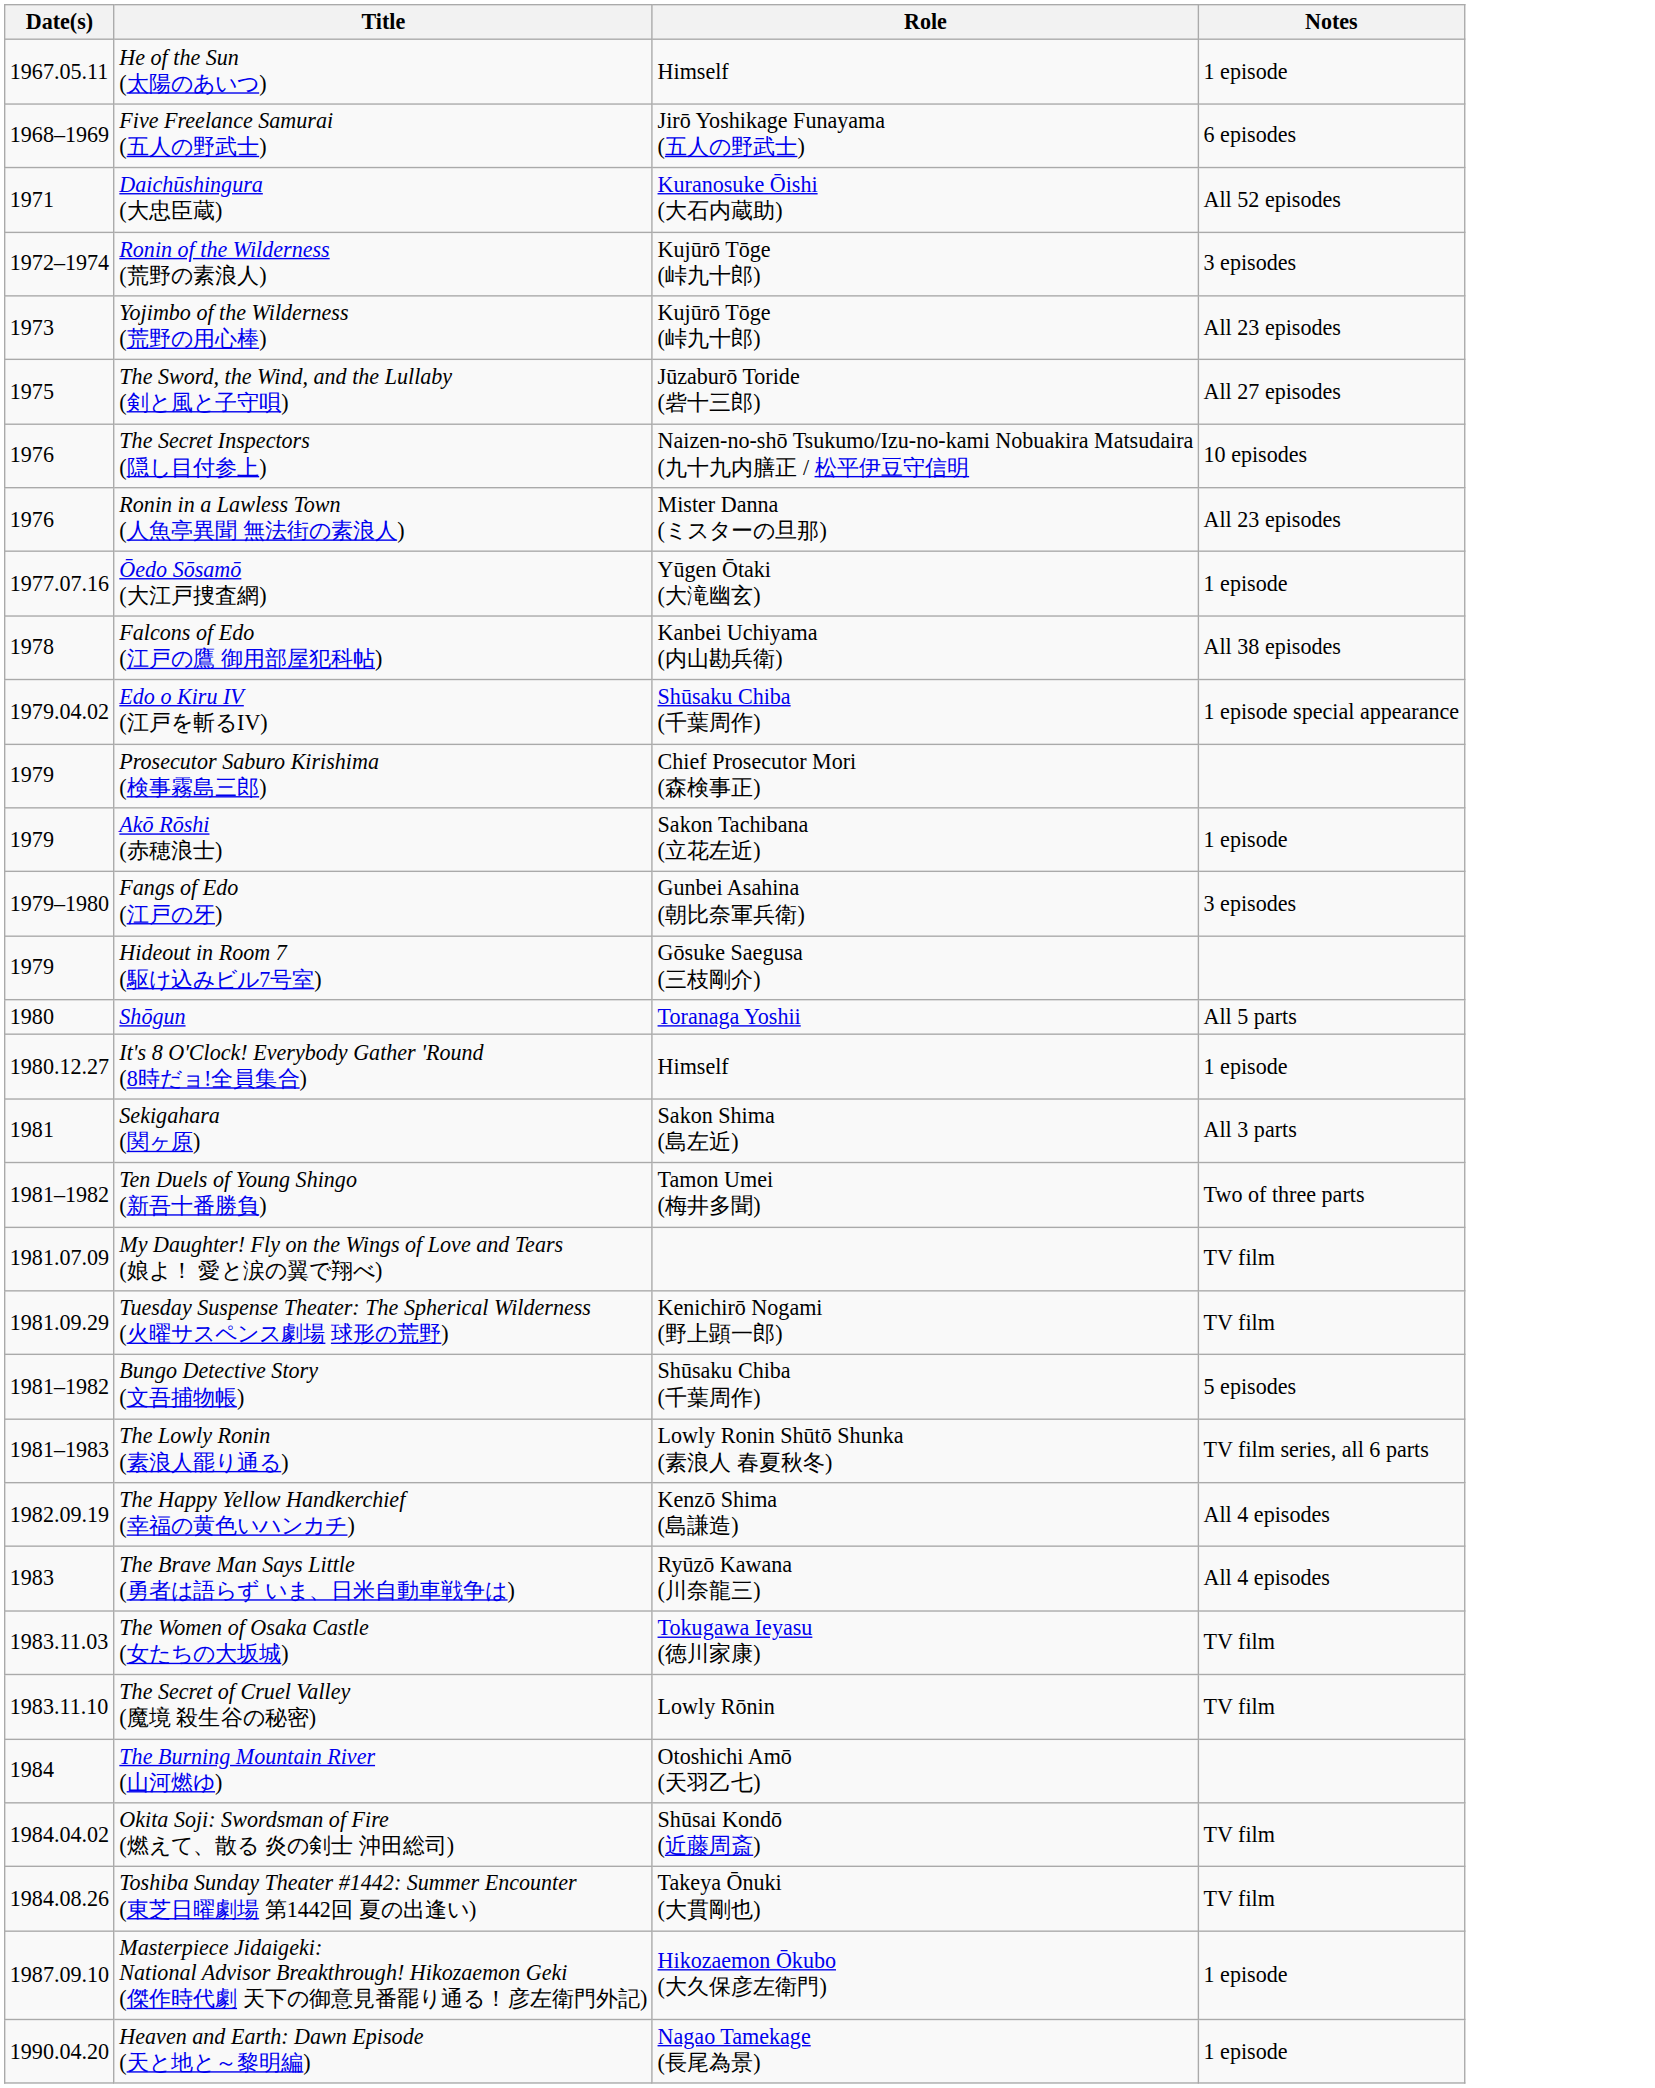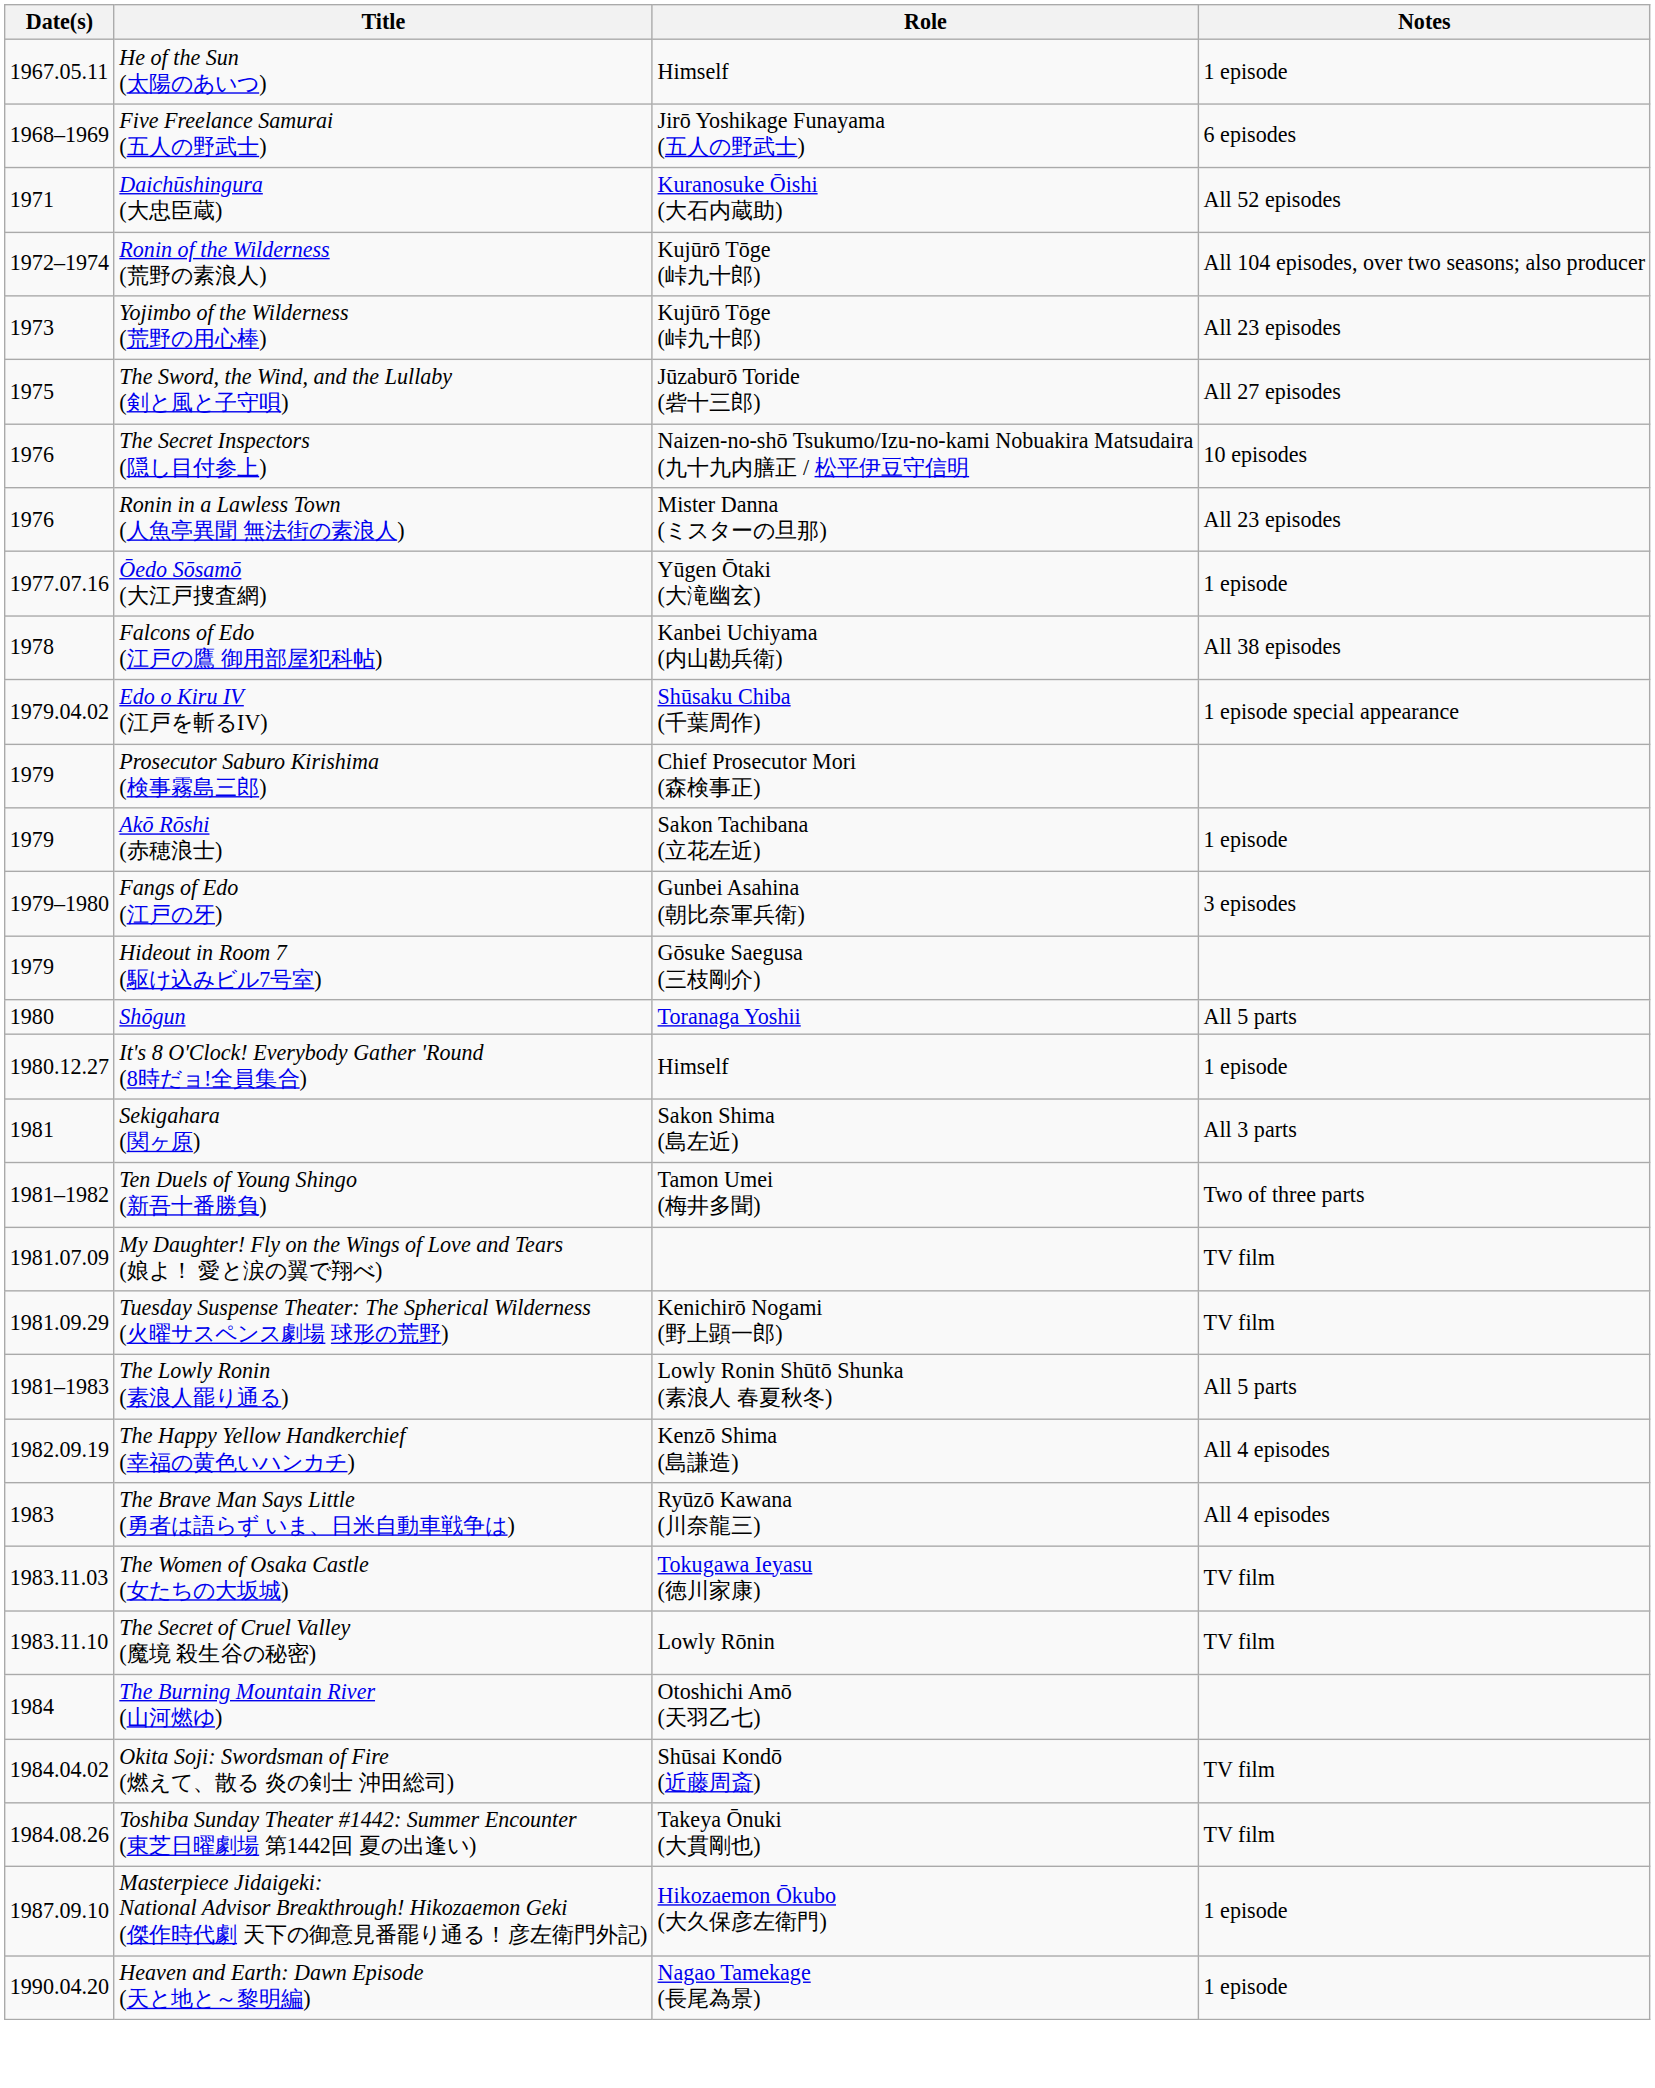Ronin of the Wilderness (荒野の素浪人) | Notes: 3 episodes -> All 104 episodes, over two seasons; also producer
- row: 1981–1982 | Bungo Detective Story (文吾捕物帳) | Shūsaku Chiba (千葉周作) | 5 episodes
The Lowly Ronin (素浪人罷り通る) | Notes: TV film series, all 6 parts -> All 5 parts
